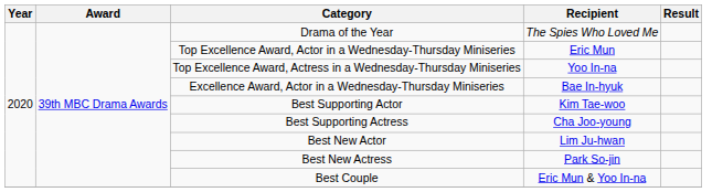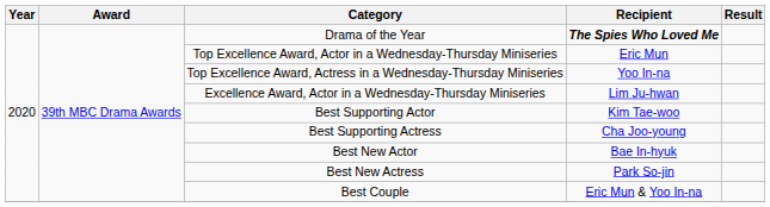Drama of the Year | Recipient: normal -> bold
Excellence Award, Actor in a Wednesday-Thursday Miniseries | Recipient: Bae In-hyuk -> Lim Ju-hwan
Best New Actor | Recipient: Lim Ju-hwan -> Bae In-hyuk
